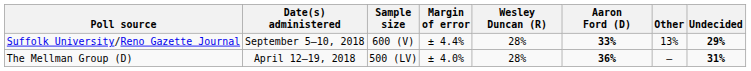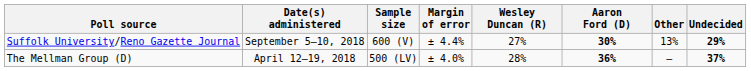Suffolk University/Reno Gazette Journal | Wesley Duncan (R): 28% -> 27%
Suffolk University/Reno Gazette Journal | Aaron Ford (D): 33% -> 30%
The Mellman Group (D) | Undecided: 31% -> 37%
